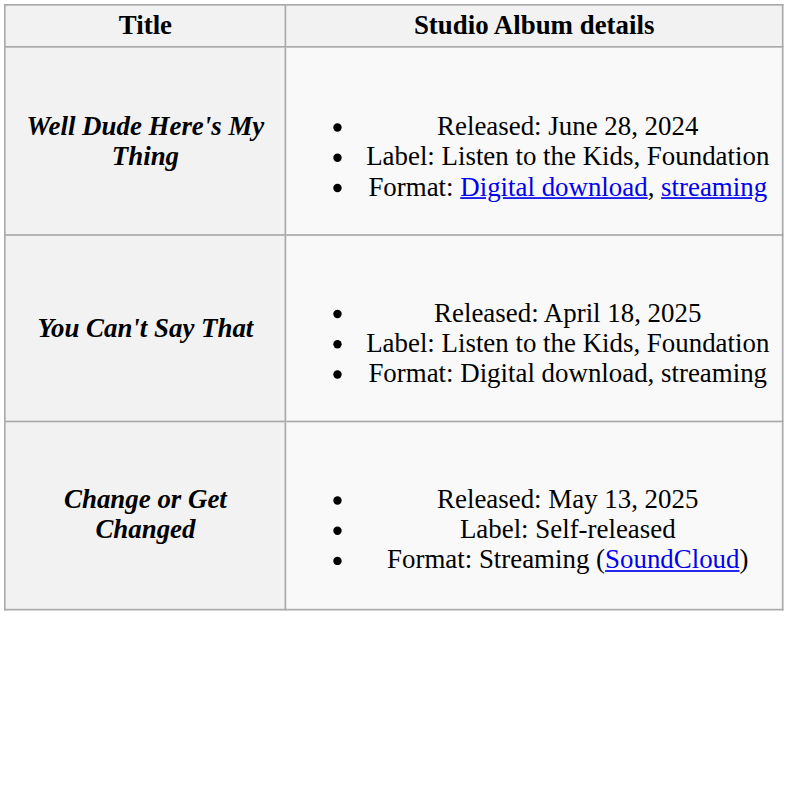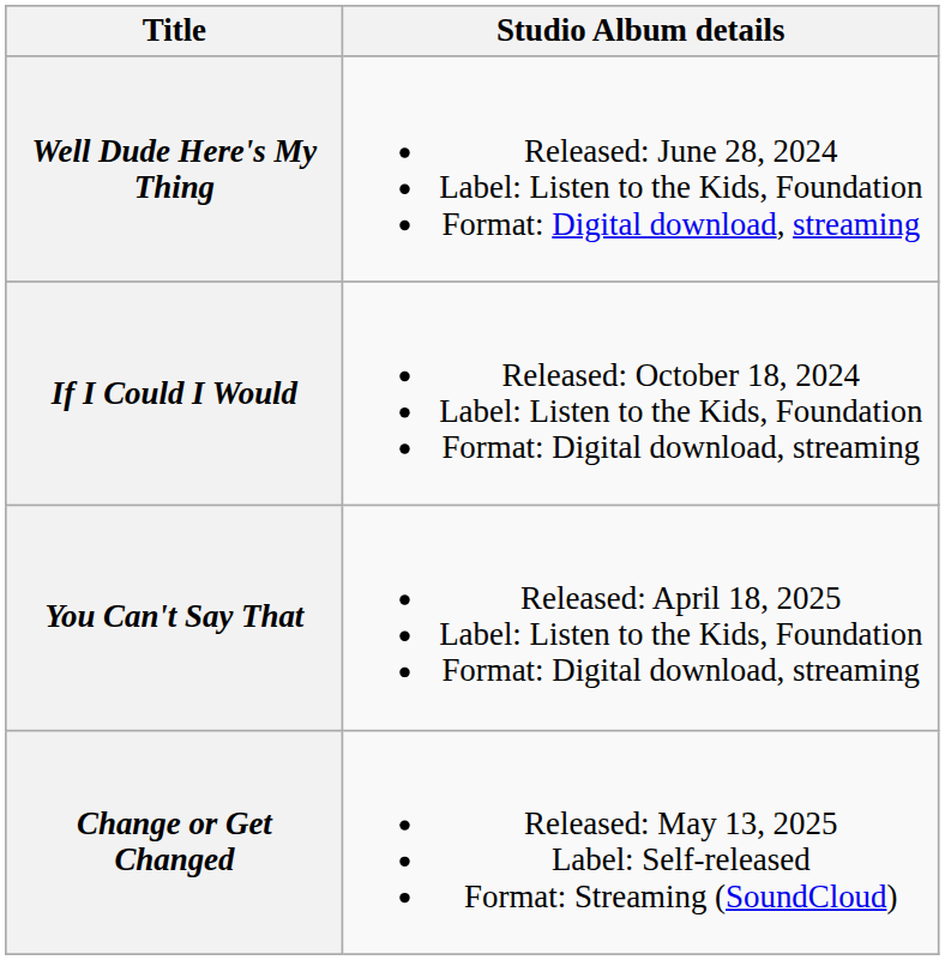+ row: If I Could I Would | Released: October 18, 2024 Label: Listen to the Kids, Foundation Format: Digital download, streaming
